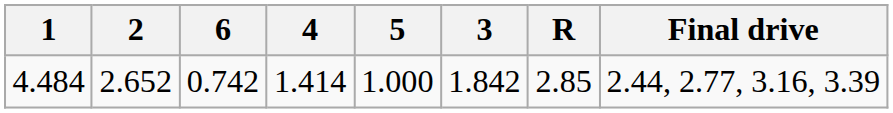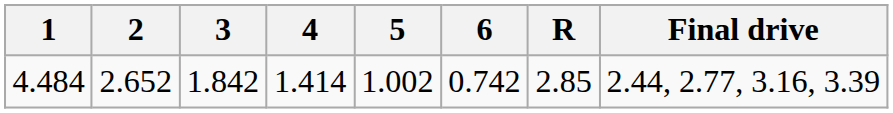columns swapped: 3 <-> 6
4.484 | 5: 1.000 -> 1.002
